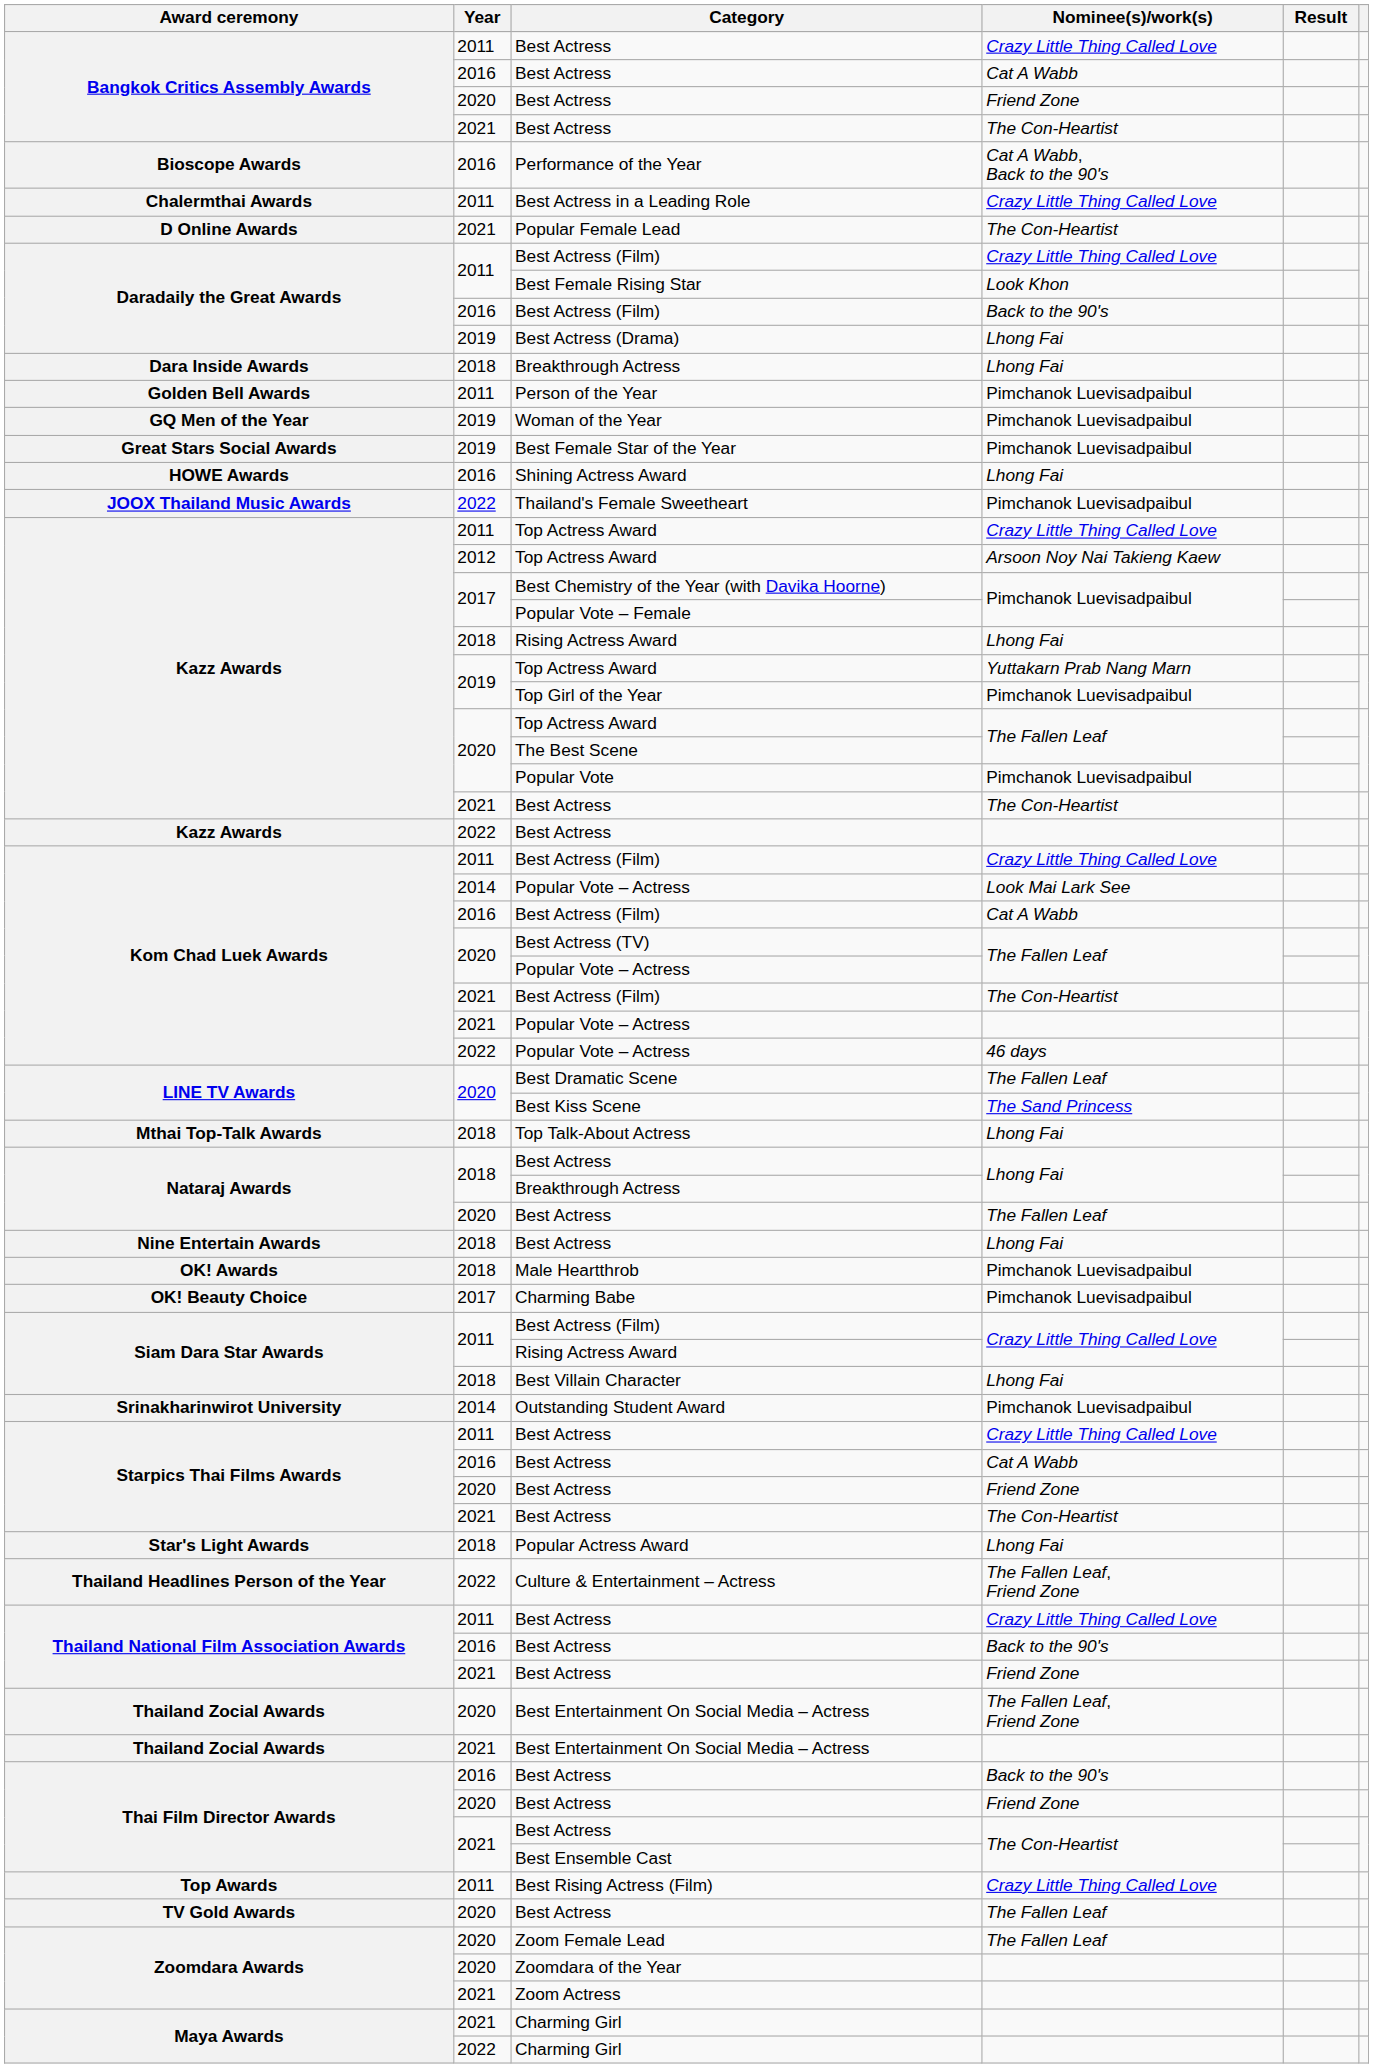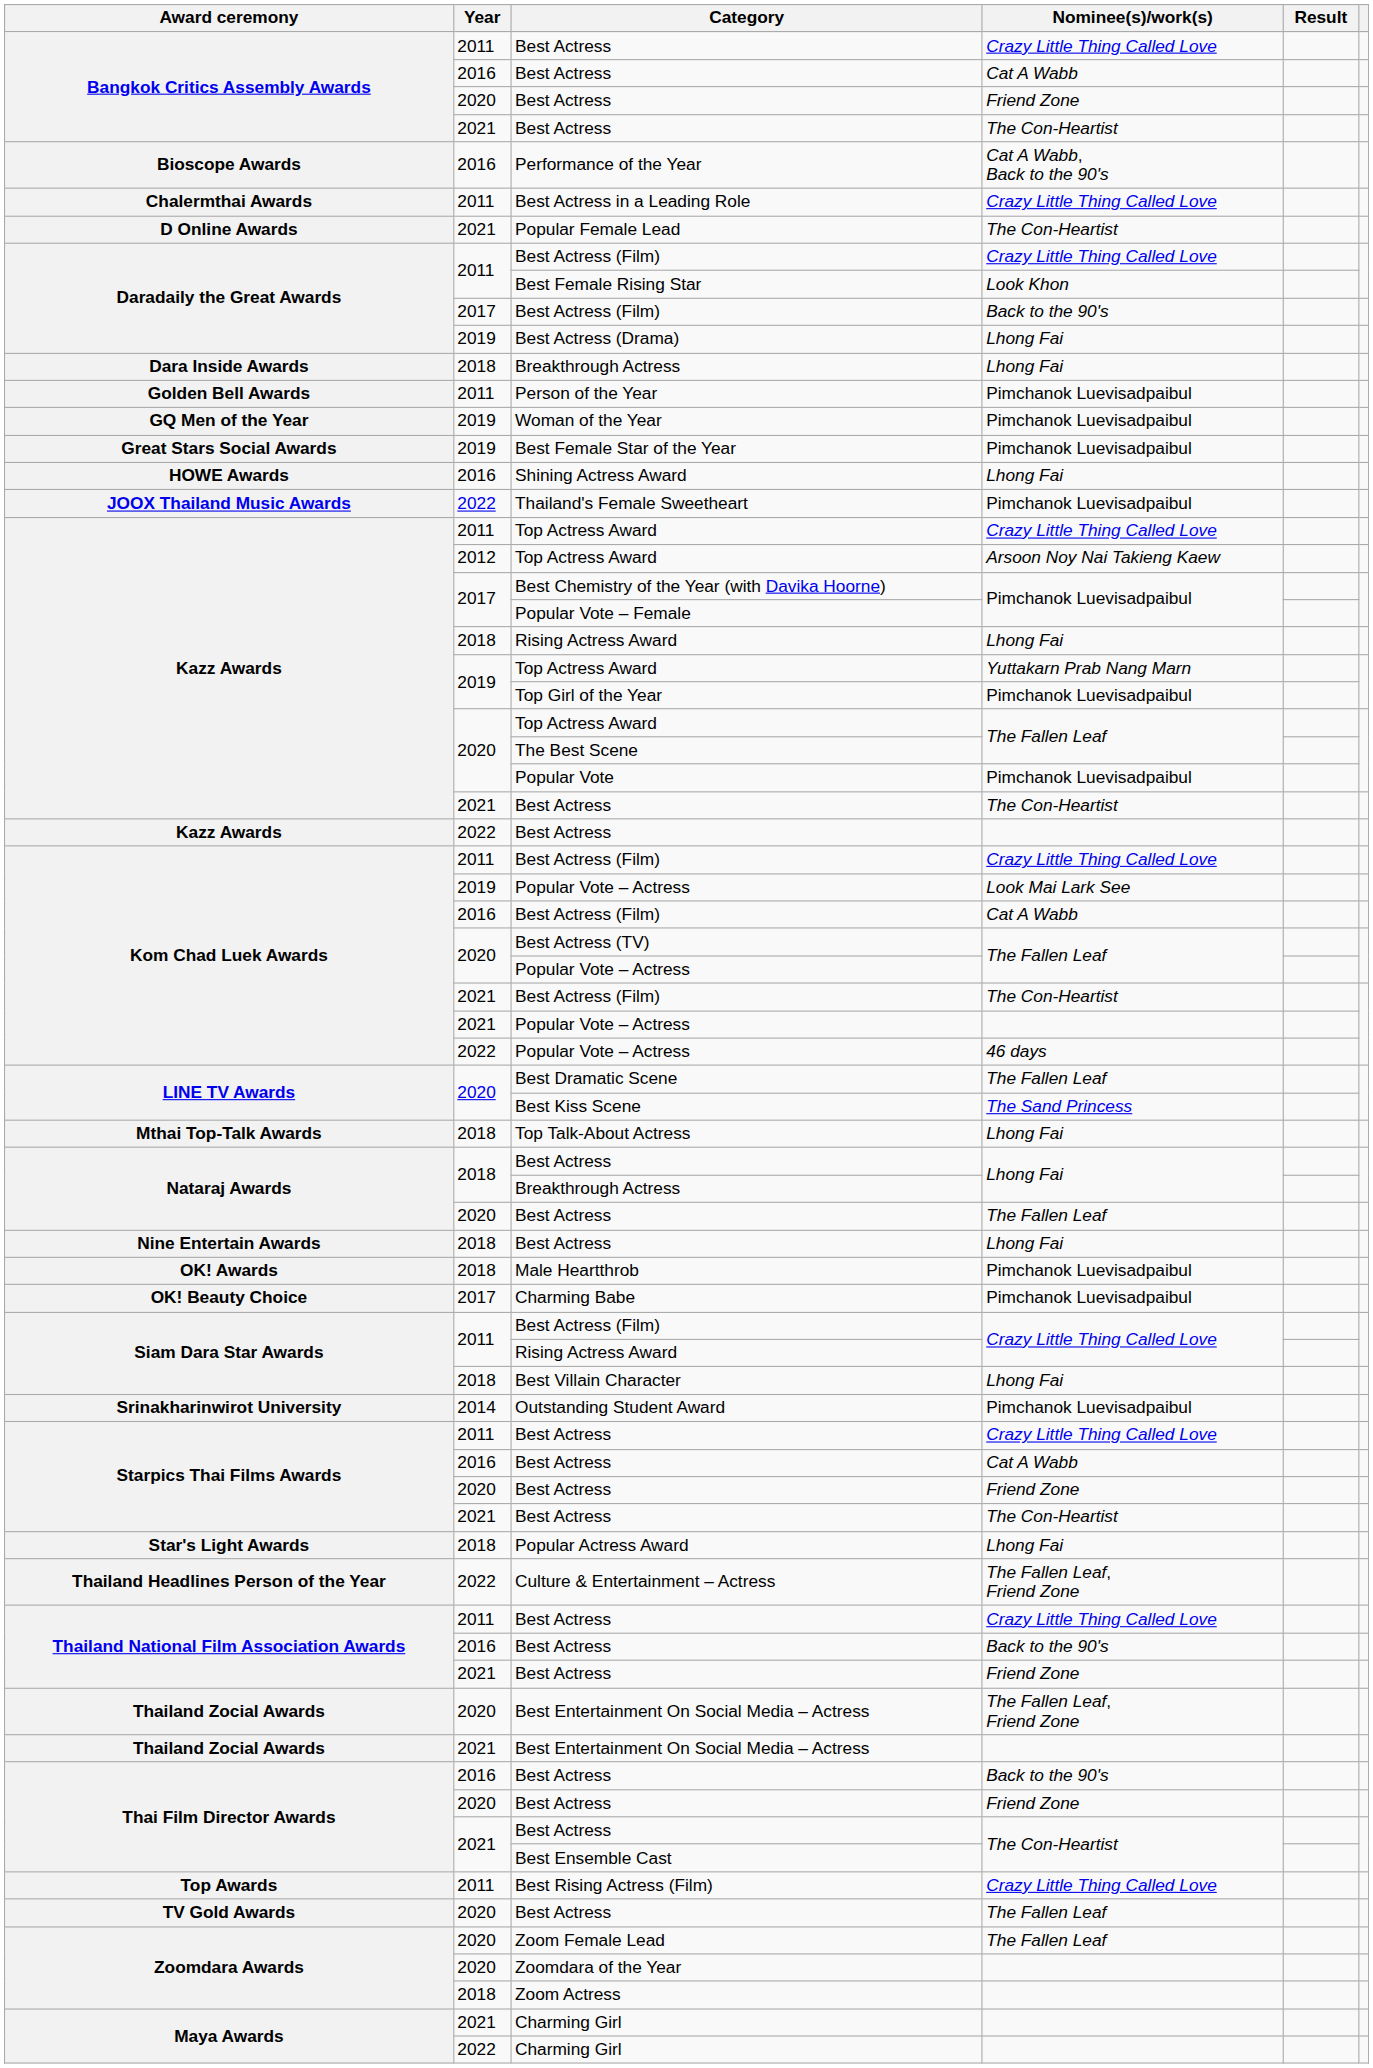Best Actress (Film) / Back to the 90's | Year: 2016 -> 2017
Popular Vote – Actress / Look Mai Lark See | Year: 2014 -> 2019
Zoom Actress | Year: 2021 -> 2018
